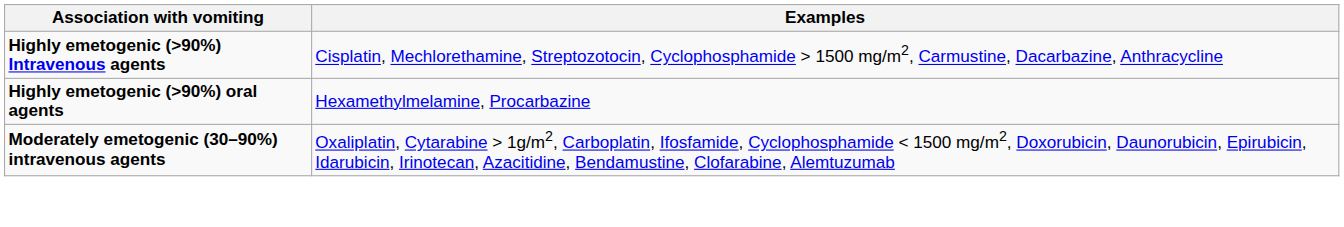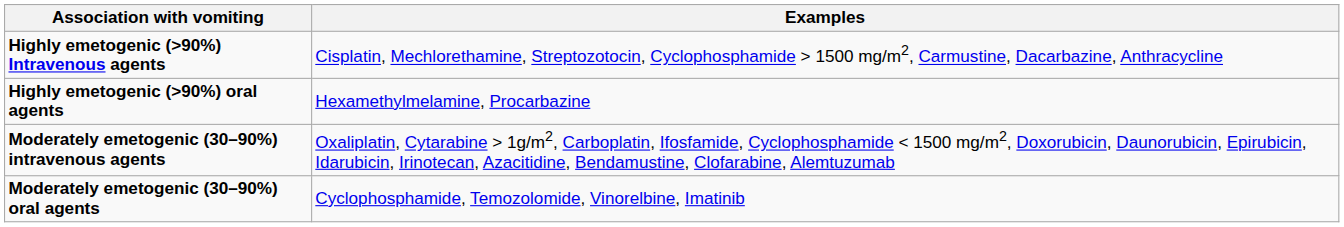+ row: Moderately emetogenic (30–90%) oral agents | Cyclophosphamide, Temozolomide, Vinorelbine, Imatinib
